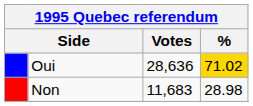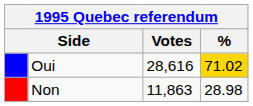Oui | Votes: 28,636 -> 28,616
Non | Votes: 11,683 -> 11,863
